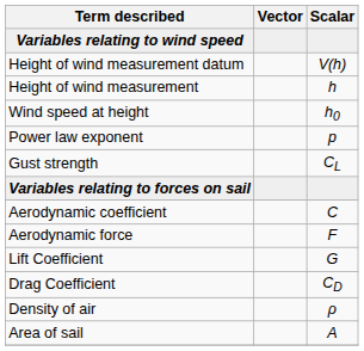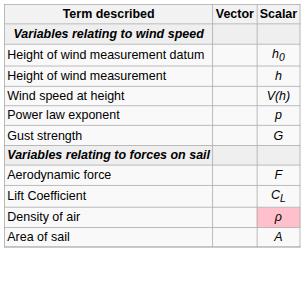Height of wind measurement datum | Scalar: V(h) -> h0
Wind speed at height | Scalar: h0 -> V(h)
Gust strength | Scalar: CL -> G
- row: Aerodynamic coefficient | C
Lift Coefficient | Scalar: G -> CL
- row: Drag Coefficient | CD
Density of air | Scalar: no background -> pink background
